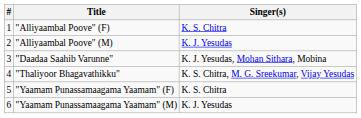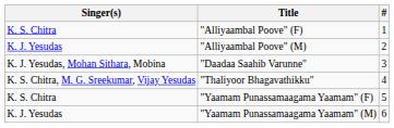columns swapped: # <-> Singer(s)
